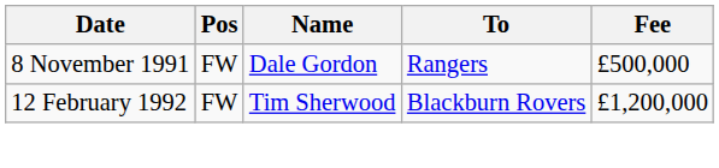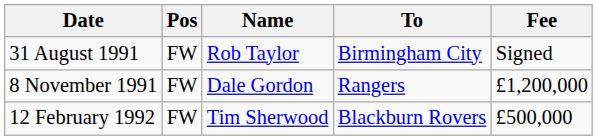+ row: 31 August 1991 | FW | Rob Taylor | Birmingham City | Signed
8 November 1991 | Fee: £500,000 -> £1,200,000
12 February 1992 | Fee: £1,200,000 -> £500,000
